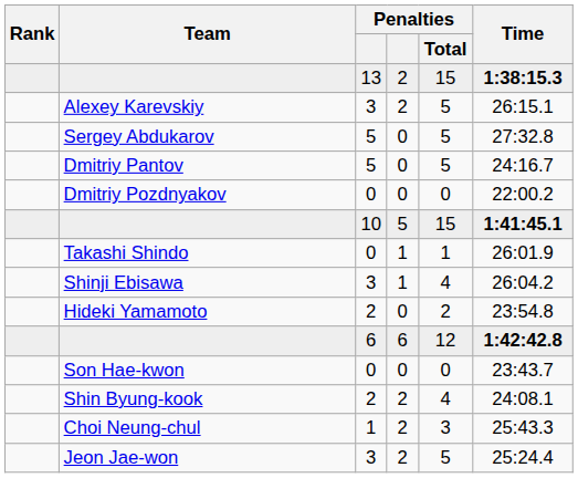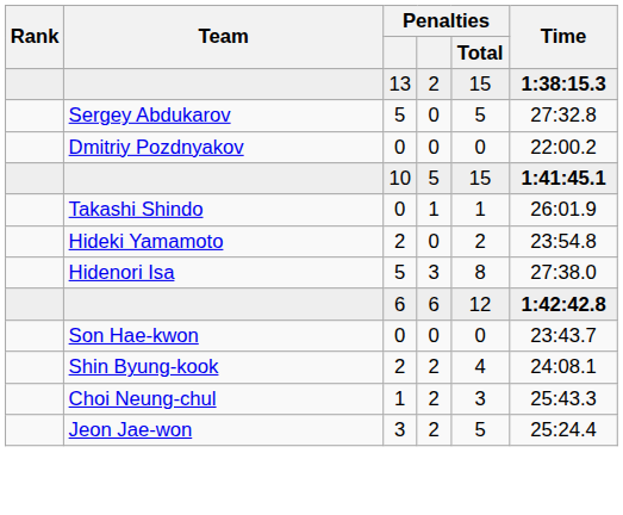- row: Alexey Karevskiy | 3 | 2 | 5 | 26:15.1
- row: Dmitriy Pantov | 5 | 0 | 5 | 24:16.7
- row: Shinji Ebisawa | 3 | 1 | 4 | 26:04.2
+ row: Hidenori Isa | 5 | 3 | 8 | 27:38.0
